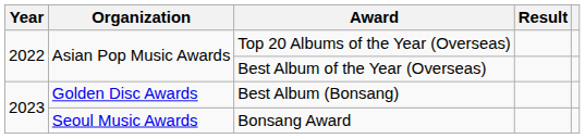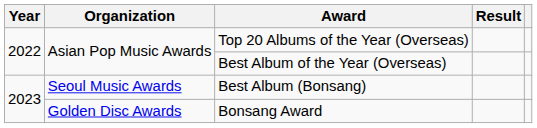Best Album (Bonsang) | Organization: Golden Disc Awards -> Seoul Music Awards
Bonsang Award | Organization: Seoul Music Awards -> Golden Disc Awards
